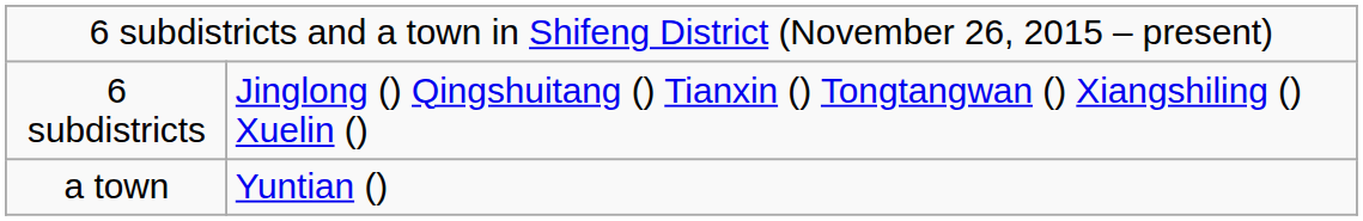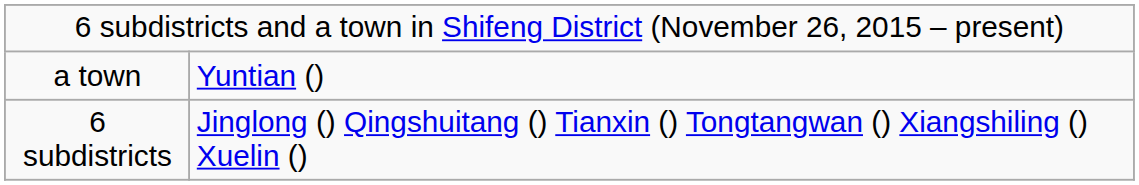rows swapped: 6 subdistricts <-> a town
